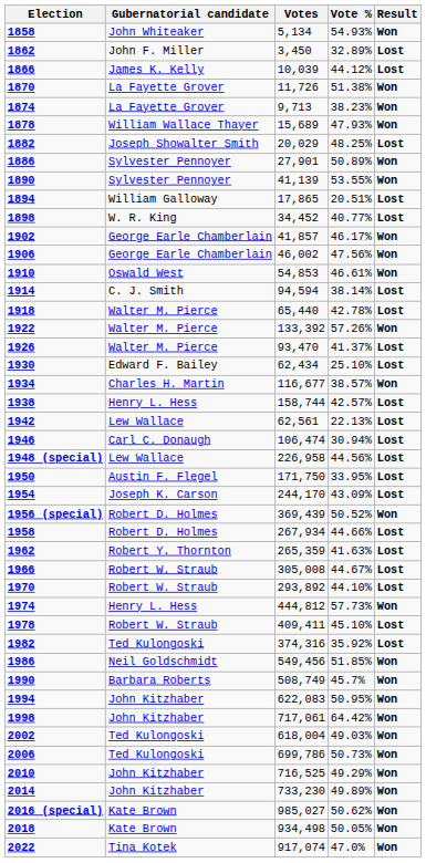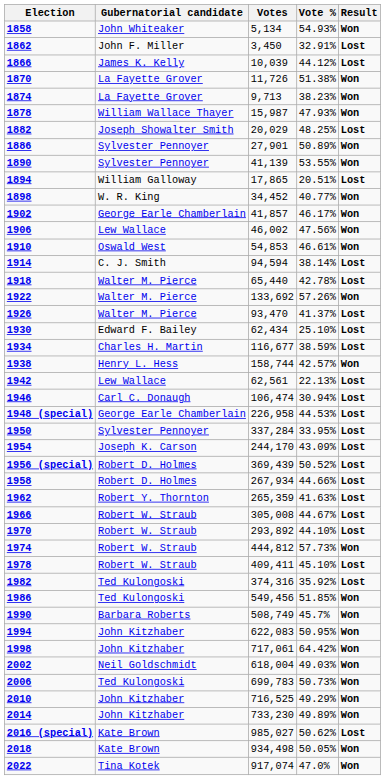1862 | Vote %: 32.89% -> 32.91%
1878 | Votes: 15,689 -> 15,987
1898 | Result: Lost -> Won
1906 | Gubernatorial candidate: George Earle Chamberlain -> Lew Wallace
1922 | Votes: 133,392 -> 133,692
1934 | Vote %: 38.57% -> 38.59%
1934 | Result: Won -> Lost
1938 | Result: Lost -> Won
1948 (special) | Gubernatorial candidate: Lew Wallace -> George Earle Chamberlain
1948 (special) | Vote %: 44.56% -> 44.53%
1950 | Gubernatorial candidate: Austin F. Flegel -> Sylvester Pennoyer
1950 | Votes: 171,750 -> 337,284
1956 (special) | Result: Won -> Lost
1974 | Gubernatorial candidate: Henry L. Hess -> Robert W. Straub
1986 | Gubernatorial candidate: Neil Goldschmidt -> Ted Kulongoski
2002 | Gubernatorial candidate: Ted Kulongoski -> Neil Goldschmidt
2006 | Votes: 699,786 -> 699,783
2016 (special) | Result: Won -> Lost
